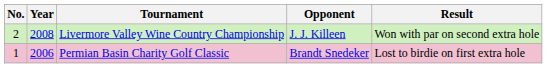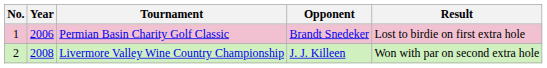rows swapped: Permian Basin Charity Golf Classic <-> Livermore Valley Wine Country Championship
